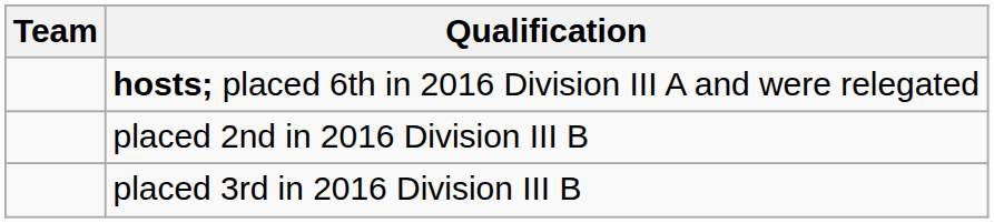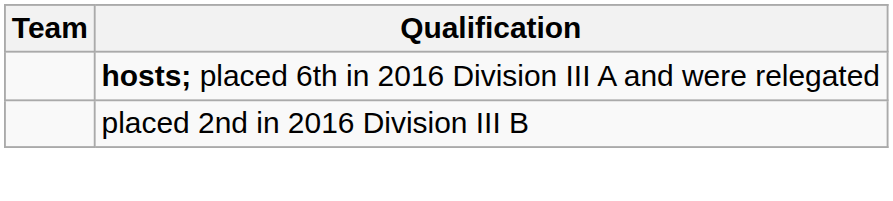- row: placed 3rd in 2016 Division III B
